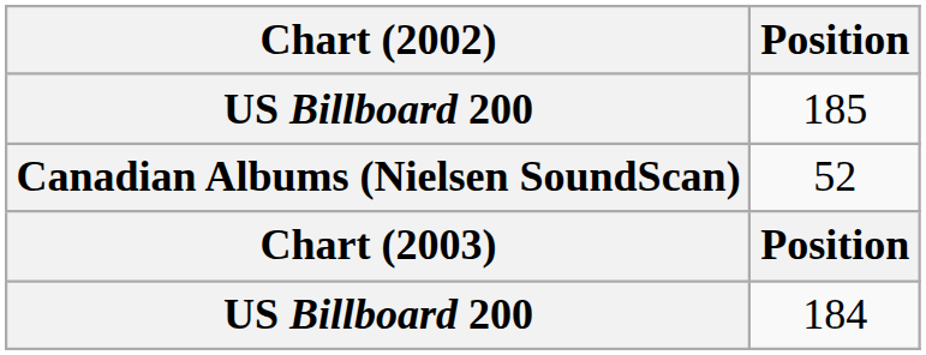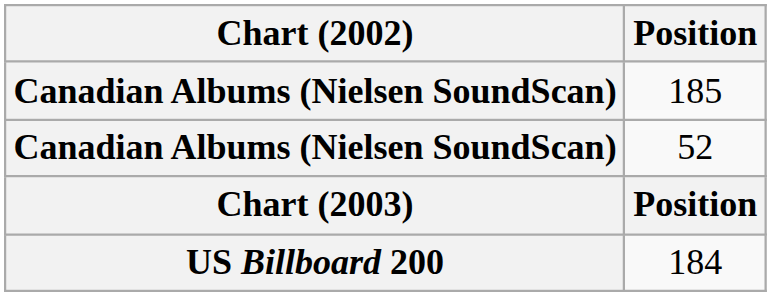185 | Chart (2002): US Billboard 200 -> Canadian Albums (Nielsen SoundScan)
